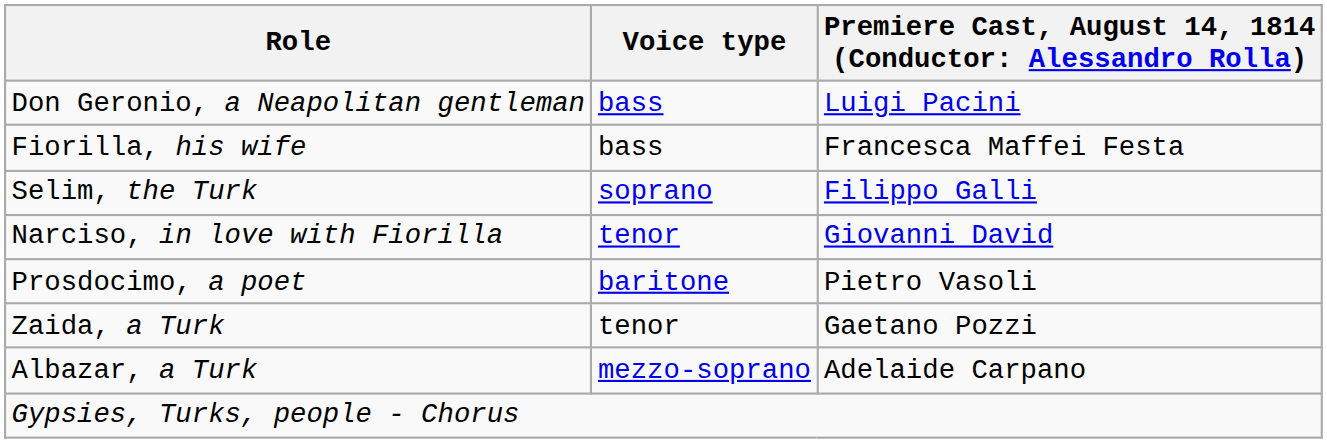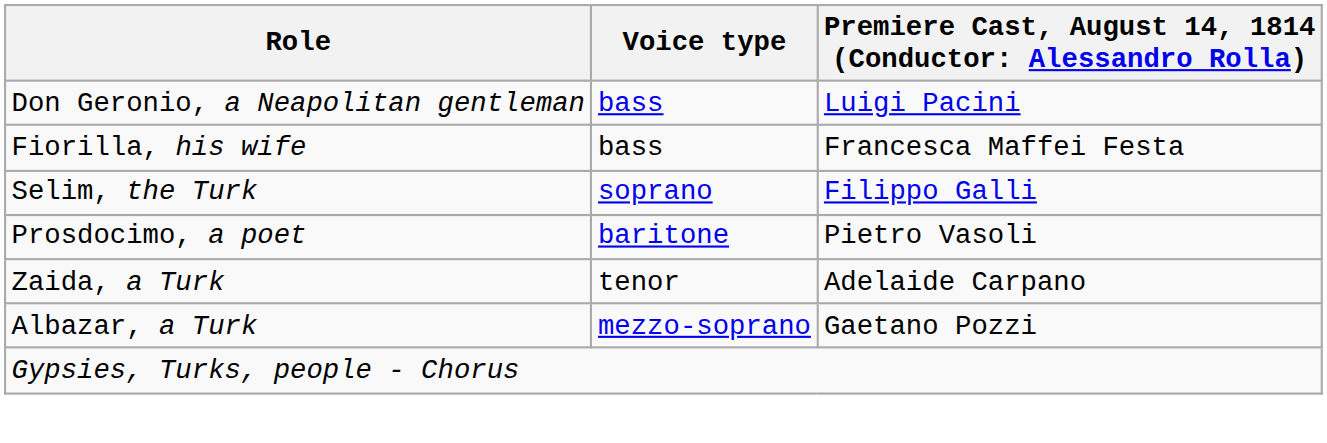- row: Narciso, in love with Fiorilla | tenor | Giovanni David
Zaida, a Turk | column 3: Gaetano Pozzi -> Adelaide Carpano
Albazar, a Turk | column 3: Adelaide Carpano -> Gaetano Pozzi
